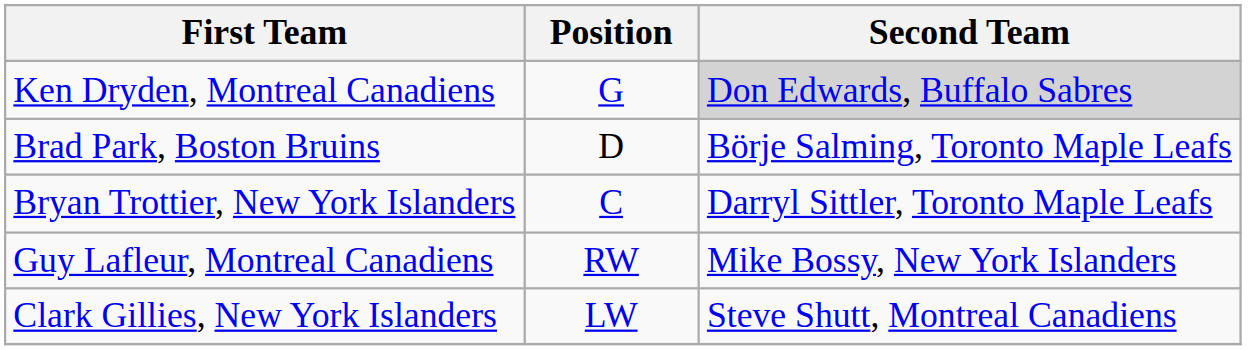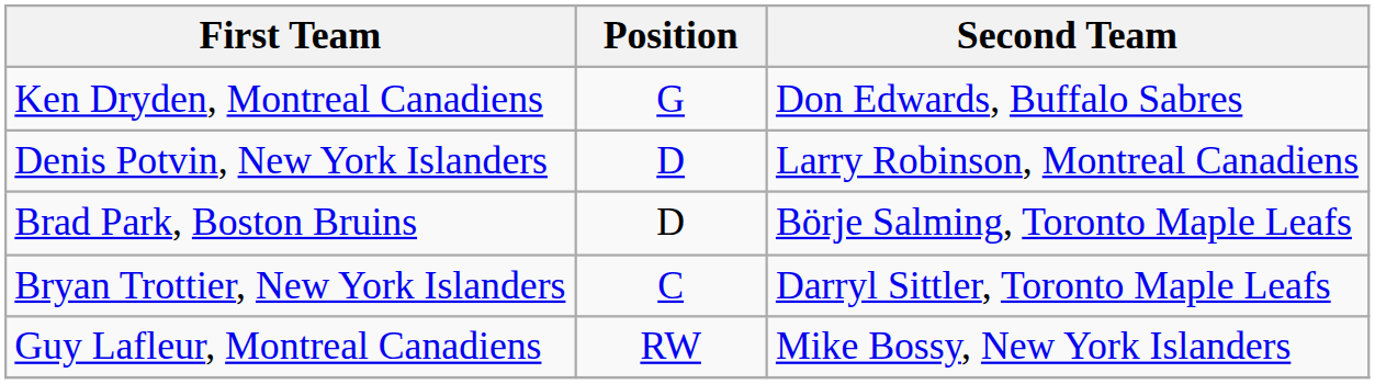Ken Dryden, Montreal Canadiens | Second Team: lightgrey background -> no background
+ row: Denis Potvin, New York Islanders | D | Larry Robinson, Montreal Canadiens
- row: Clark Gillies, New York Islanders | LW | Steve Shutt, Montreal Canadiens
